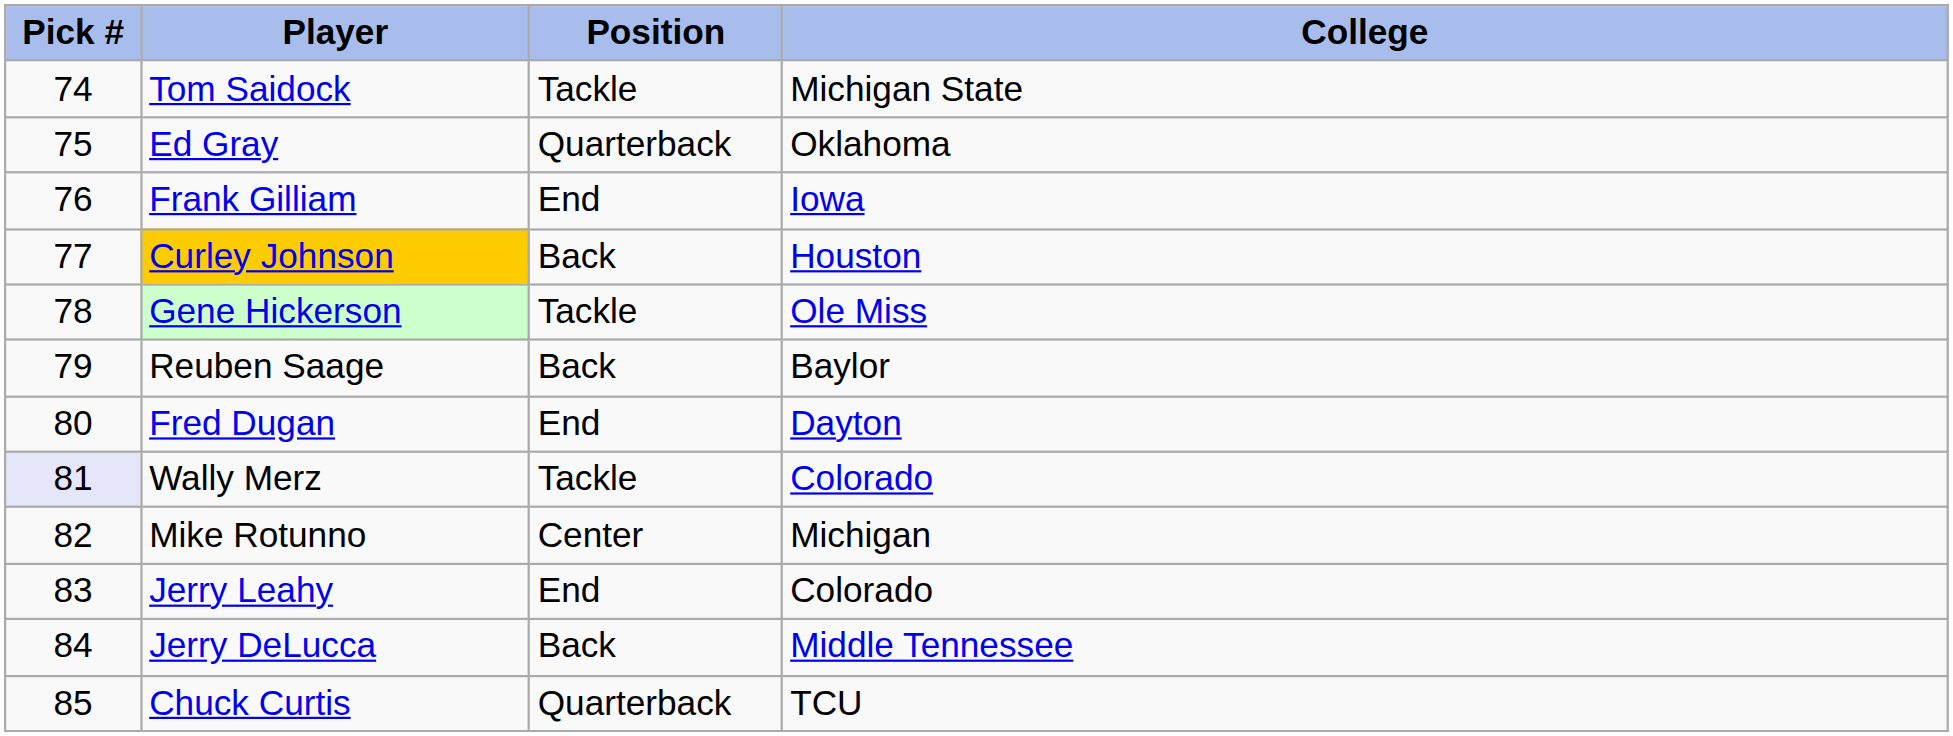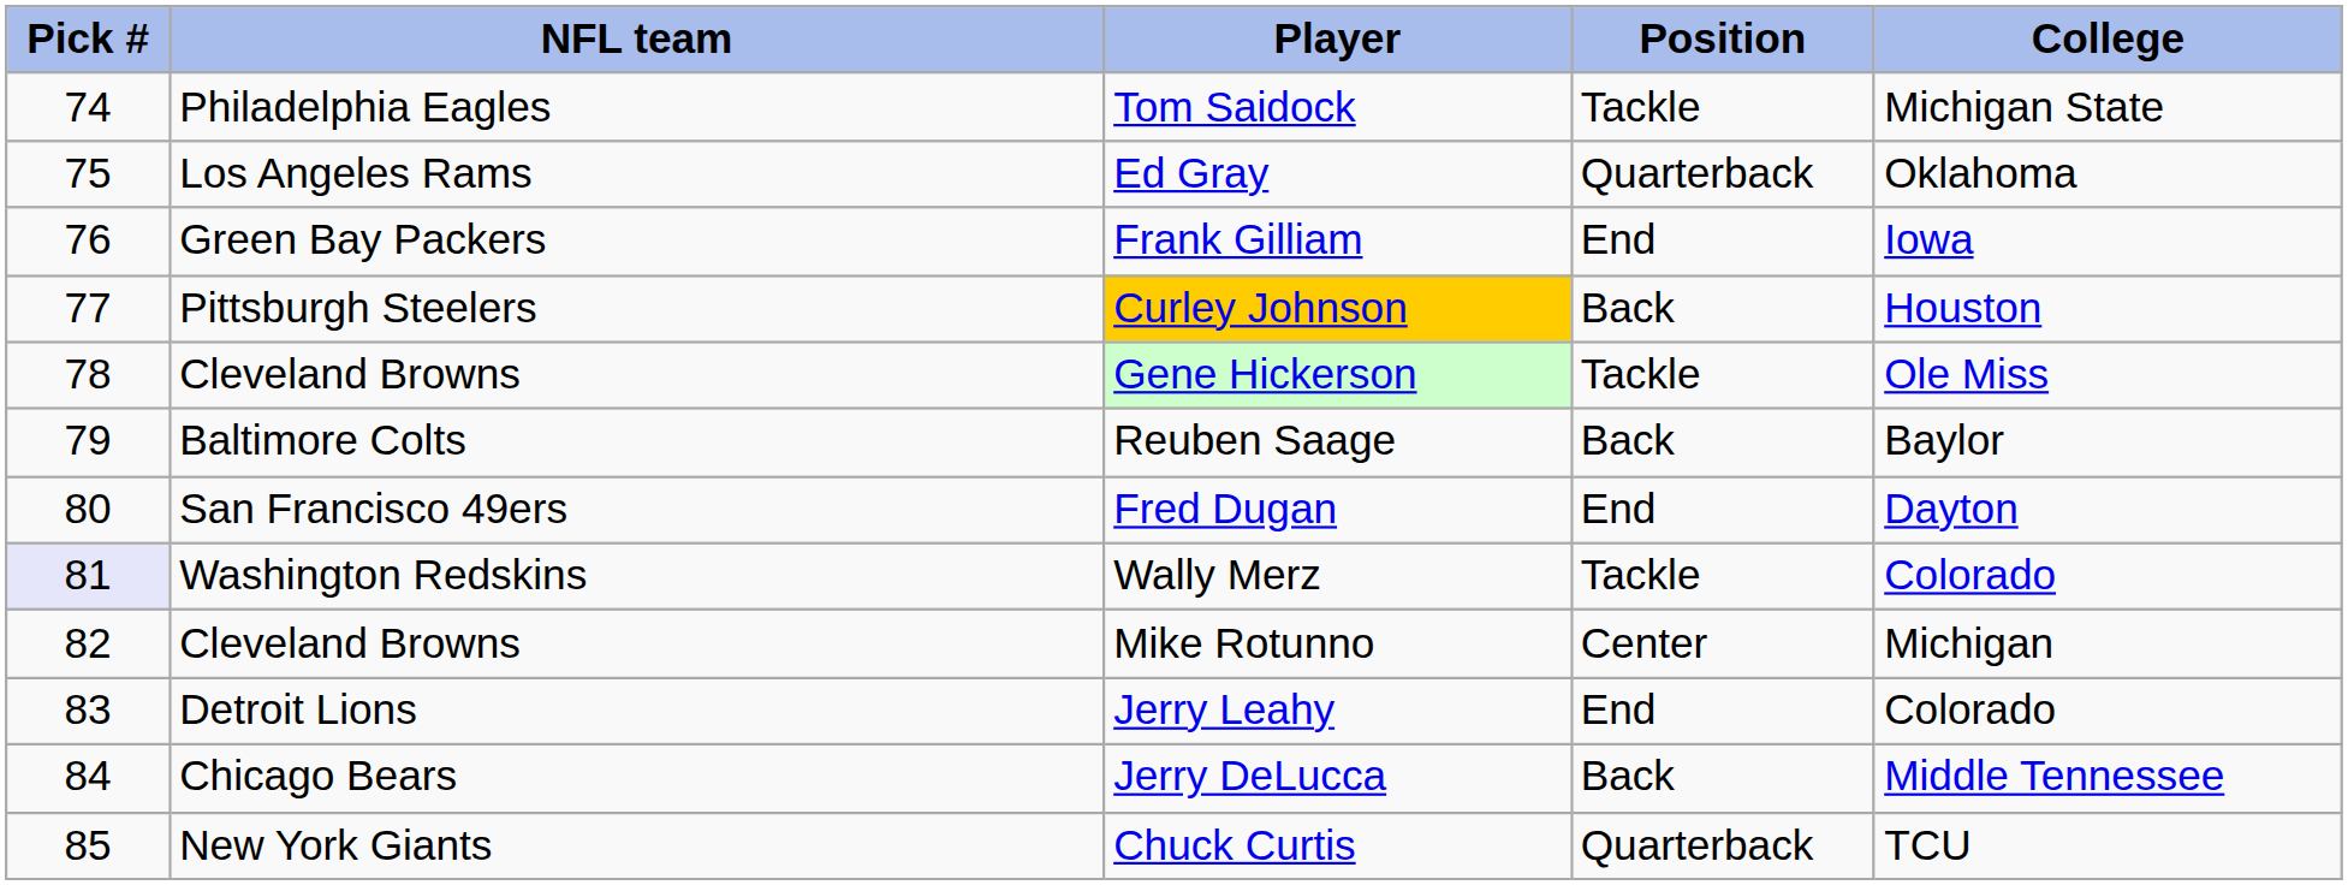+ column: NFL team | Philadelphia Eagles | Los Angeles Rams | Green Bay Packers | Pittsburgh Steelers | Cleveland Browns | Baltimore Colts | San Francisco 49ers | Washington Redskins | Cleveland Browns | Detroit Lions | Chicago Bears | New York Giants
